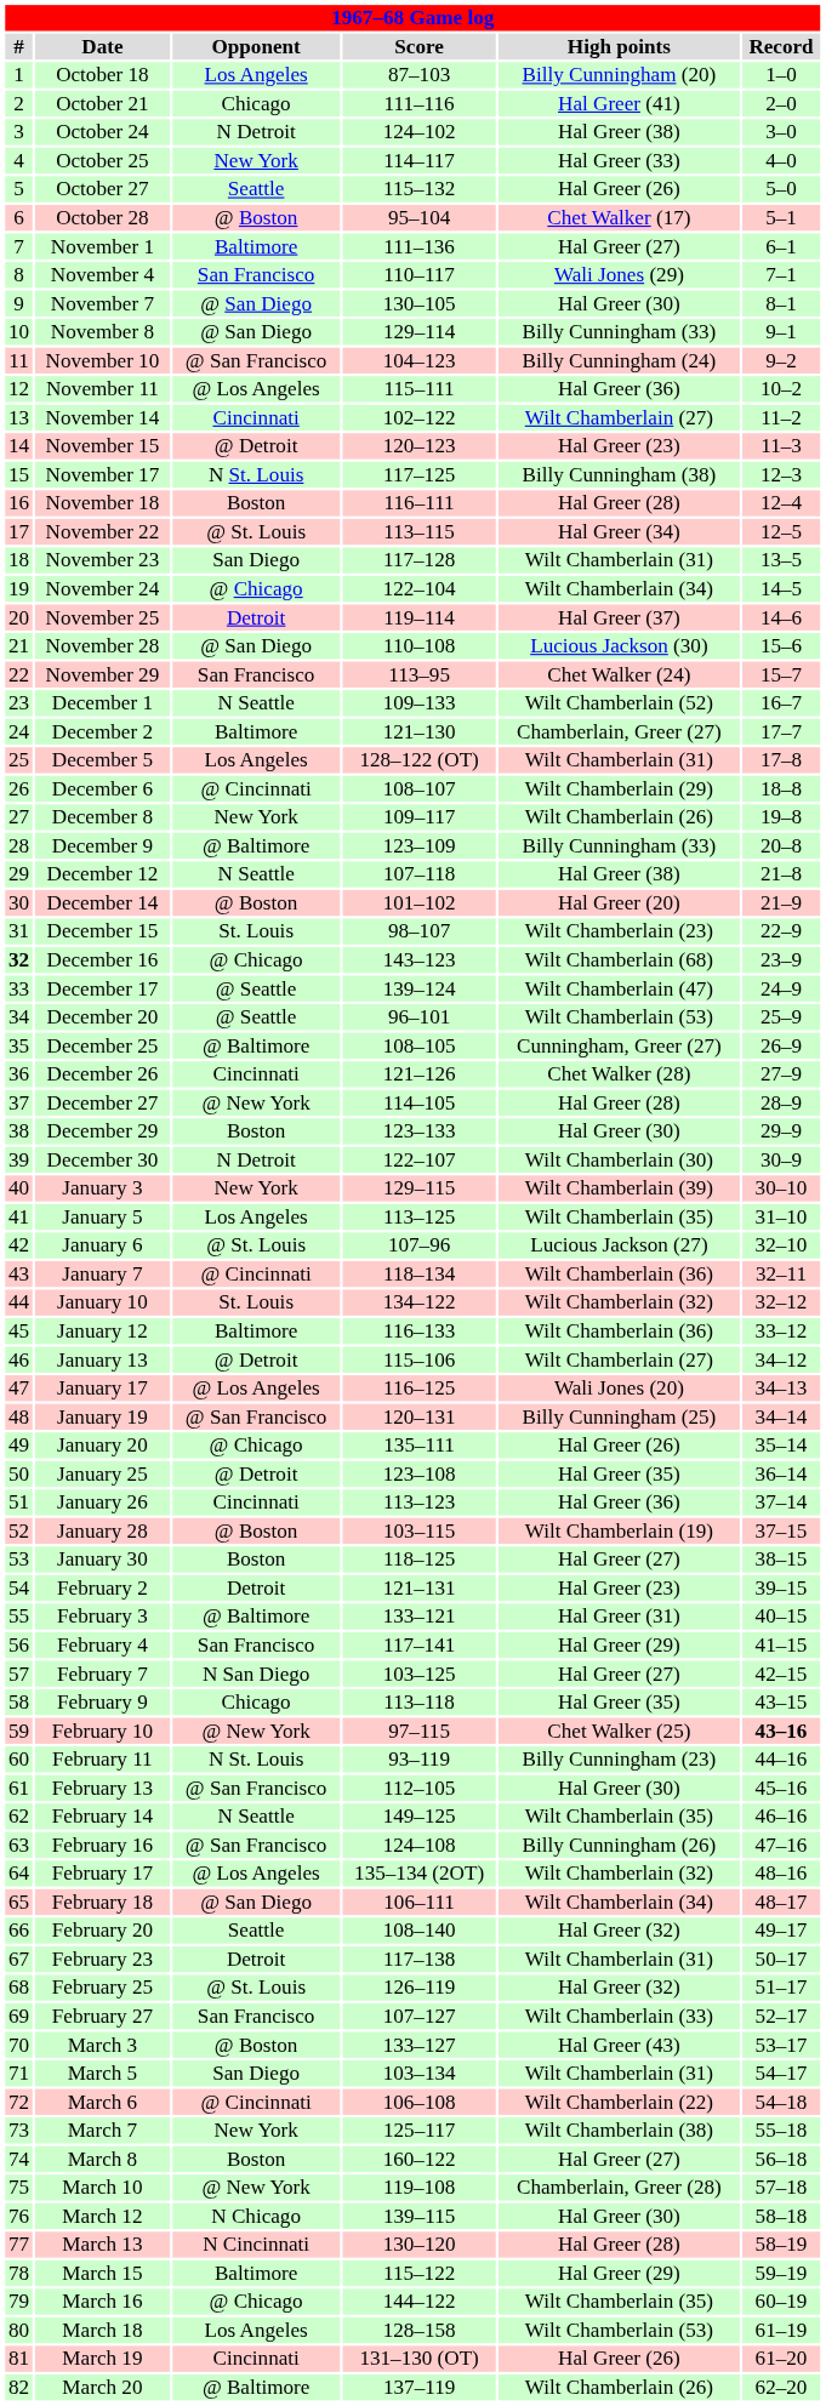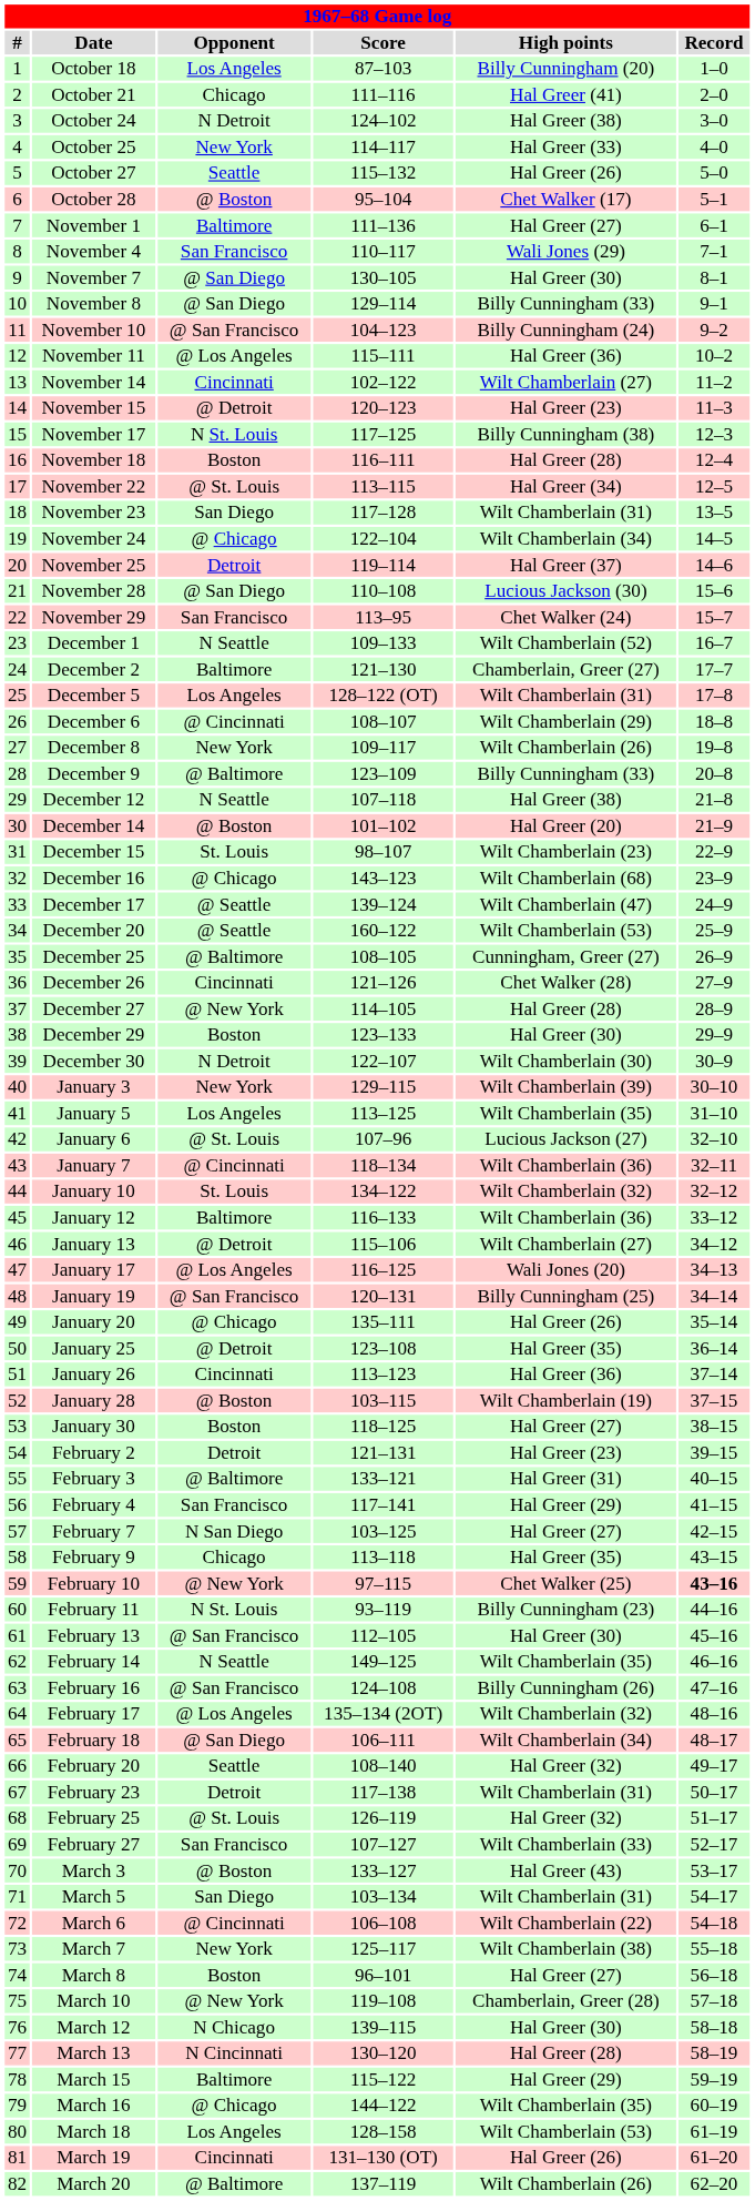December 16 | #: bold -> normal
December 20 | Score: 96–101 -> 160–122
March 8 | Score: 160–122 -> 96–101
